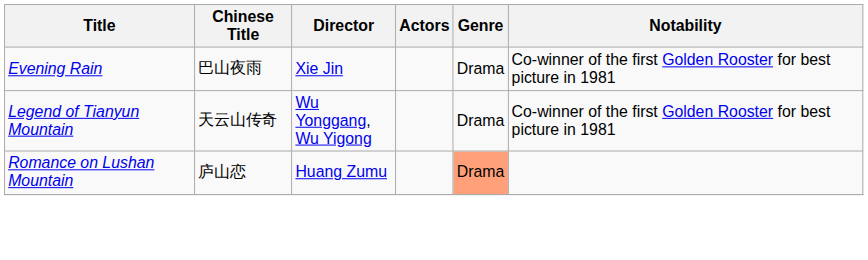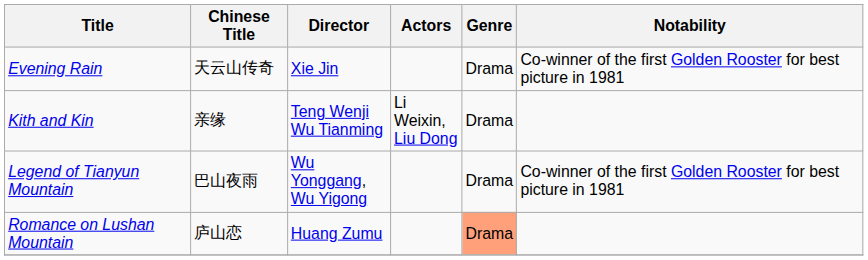Evening Rain | Chinese Title: 巴山夜雨 -> 天云山传奇
+ row: Kith and Kin | 亲缘 | Teng Wenji Wu Tianming | Li Weixin, Liu Dong | Drama
Legend of Tianyun Mountain | Chinese Title: 天云山传奇 -> 巴山夜雨
